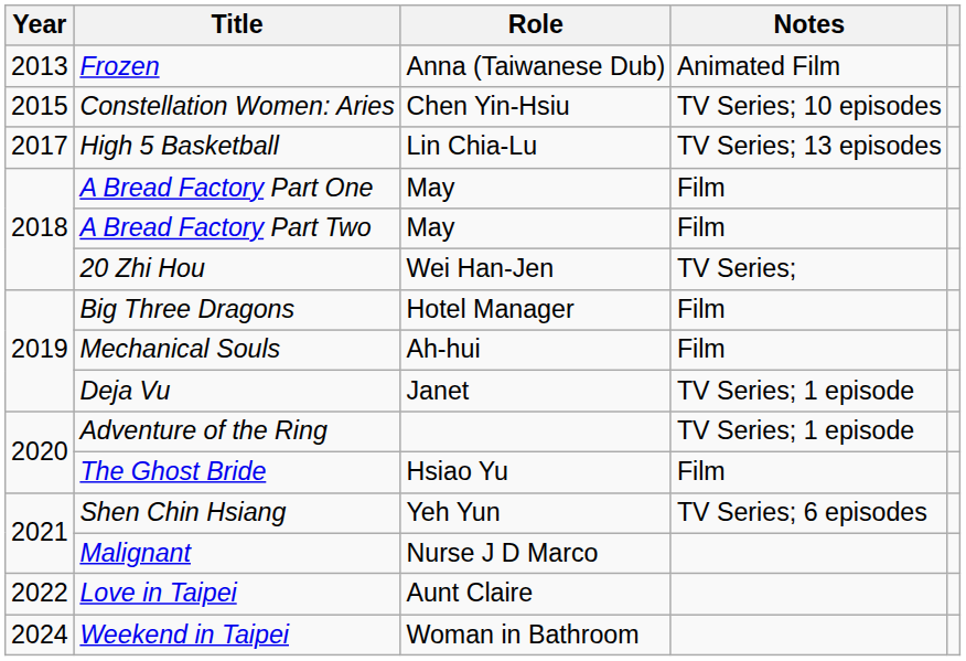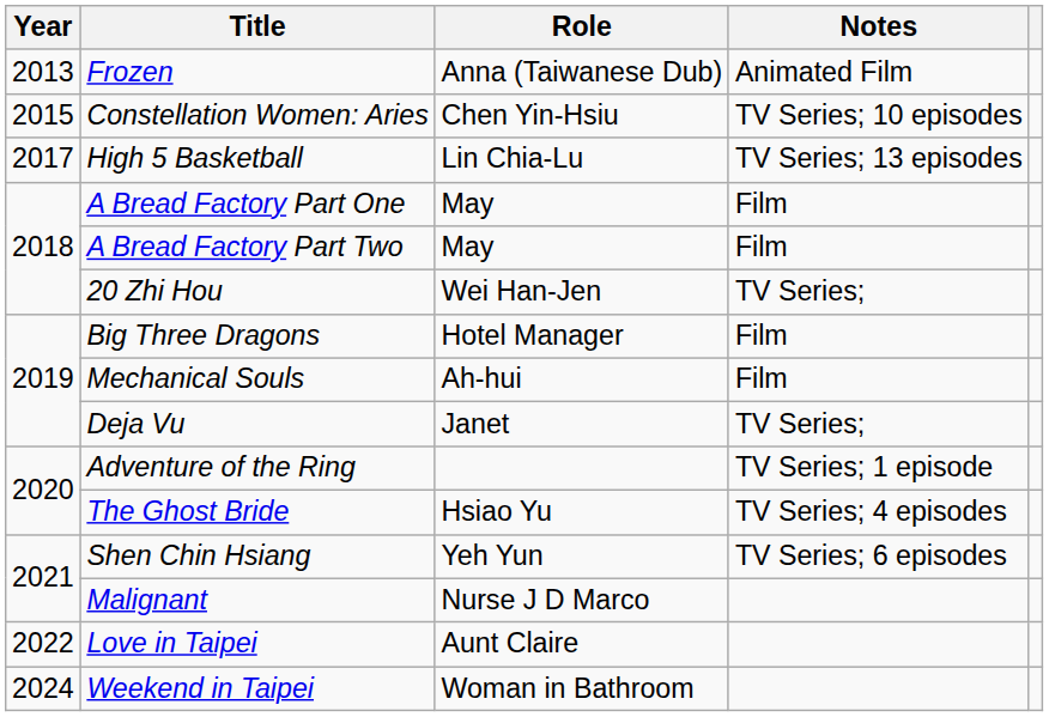Deja Vu | Notes: TV Series; 1 episode -> TV Series;
The Ghost Bride | Notes: Film -> TV Series; 4 episodes
